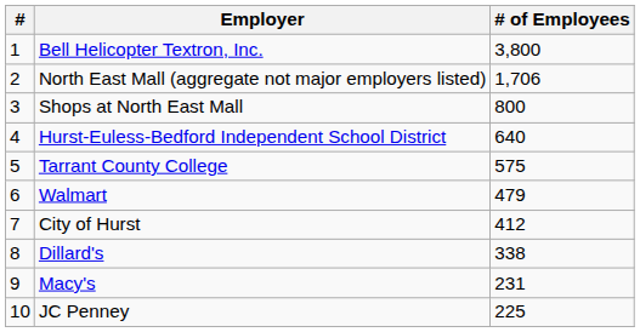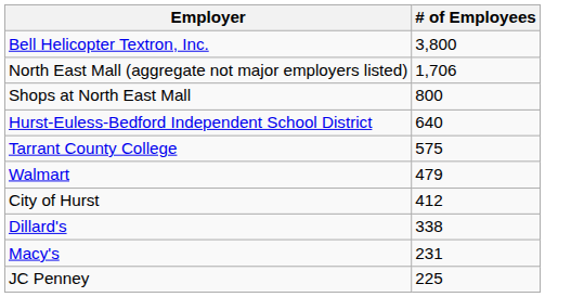- column: # | 1 | 2 | 3 | 4 | 5 | 6 | 7 | 8 | 9 | 10
